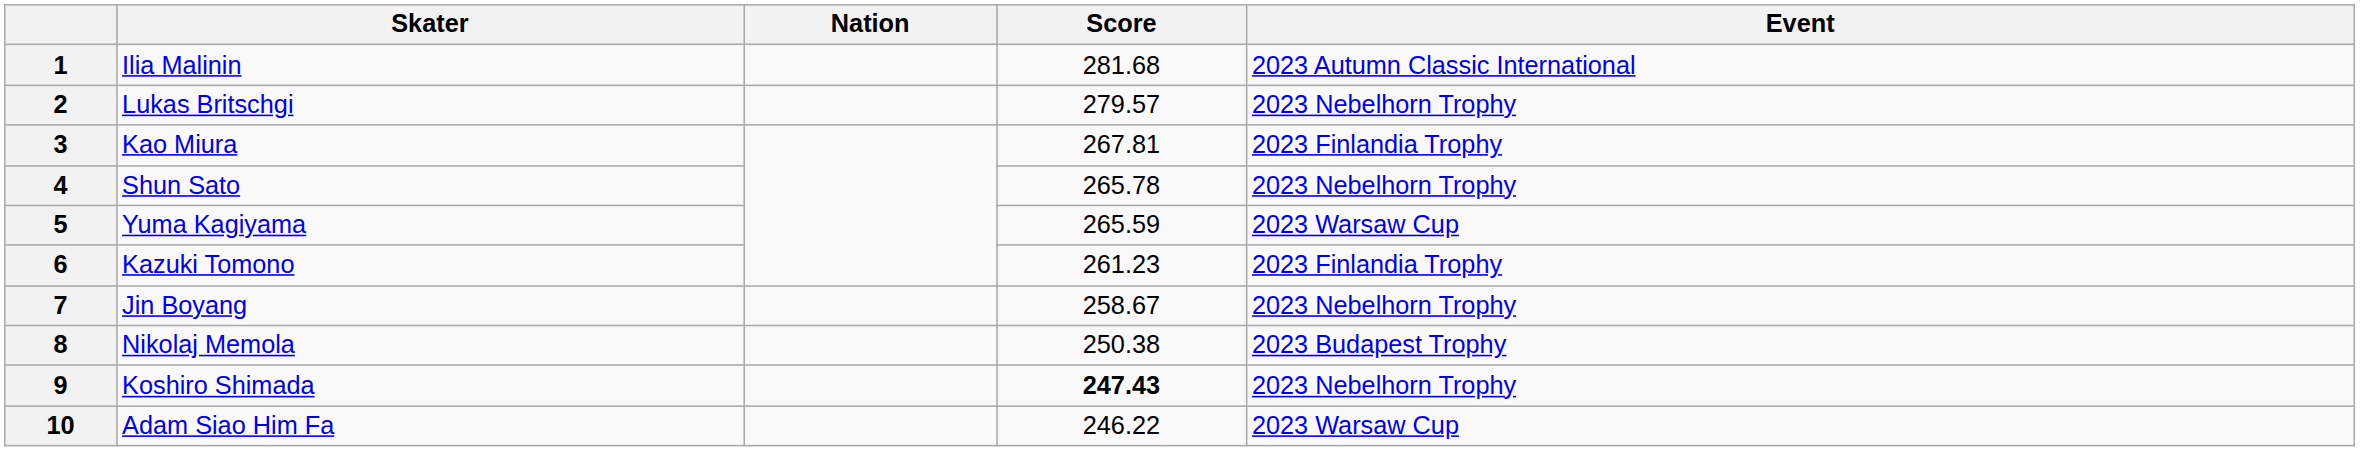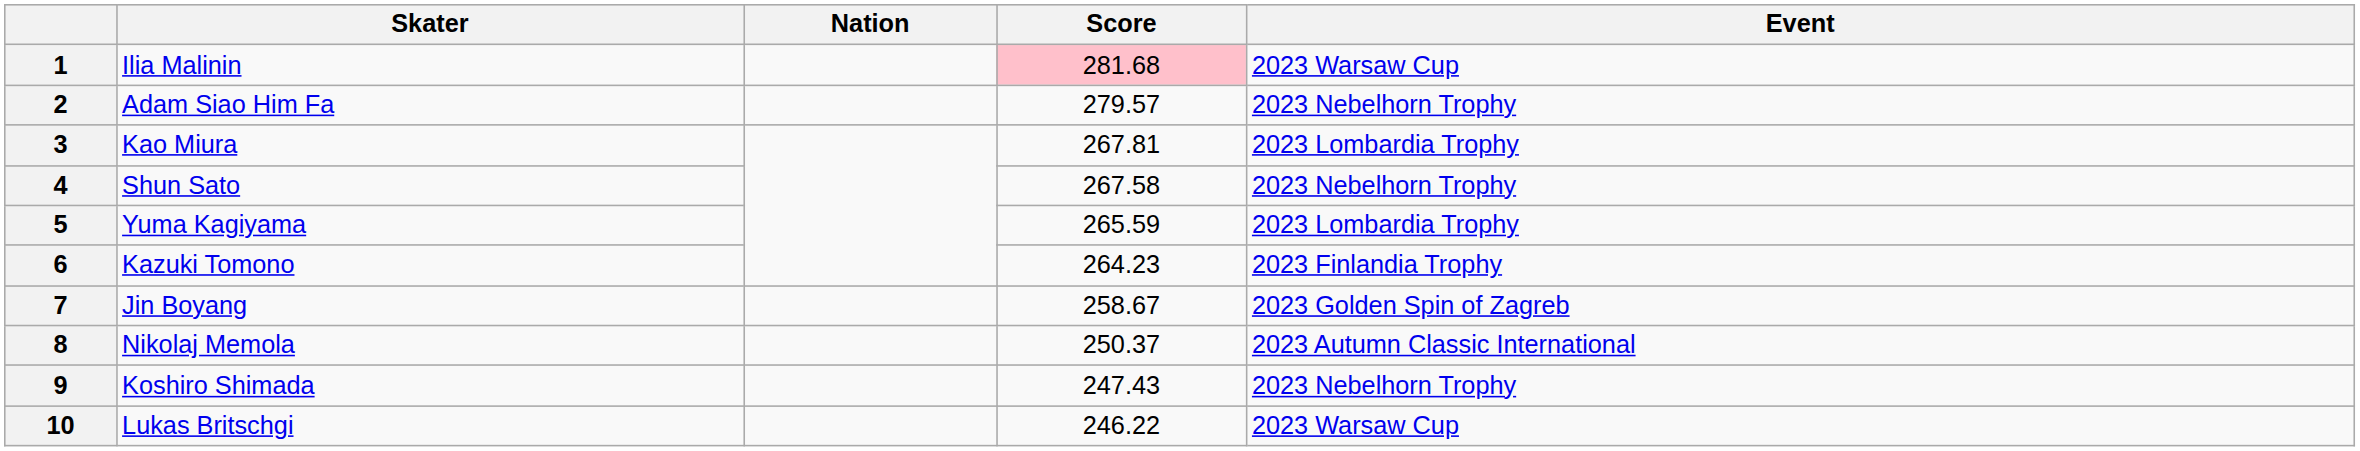1 | Score: no background -> pink background
1 | Event: 2023 Autumn Classic International -> 2023 Warsaw Cup
2 | Skater: Lukas Britschgi -> Adam Siao Him Fa
3 | Event: 2023 Finlandia Trophy -> 2023 Lombardia Trophy
4 | Score: 265.78 -> 267.58
5 | Event: 2023 Warsaw Cup -> 2023 Lombardia Trophy
6 | Score: 261.23 -> 264.23
7 | Event: 2023 Nebelhorn Trophy -> 2023 Golden Spin of Zagreb
8 | Score: 250.38 -> 250.37
8 | Event: 2023 Budapest Trophy -> 2023 Autumn Classic International
9 | Score: bold -> normal
10 | Skater: Adam Siao Him Fa -> Lukas Britschgi
